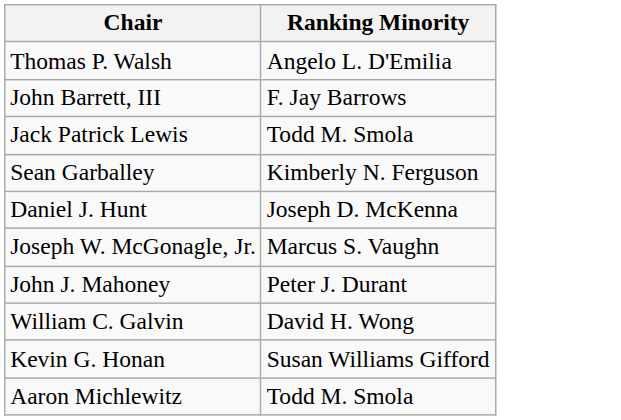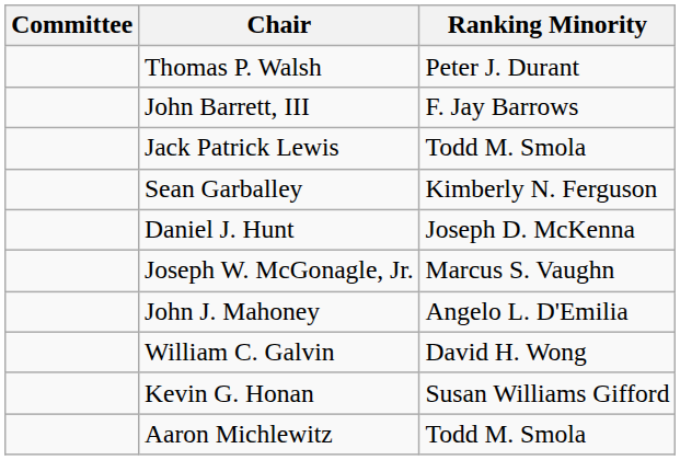+ column: Committee
Thomas P. Walsh | Ranking Minority: Angelo L. D'Emilia -> Peter J. Durant
John J. Mahoney | Ranking Minority: Peter J. Durant -> Angelo L. D'Emilia
